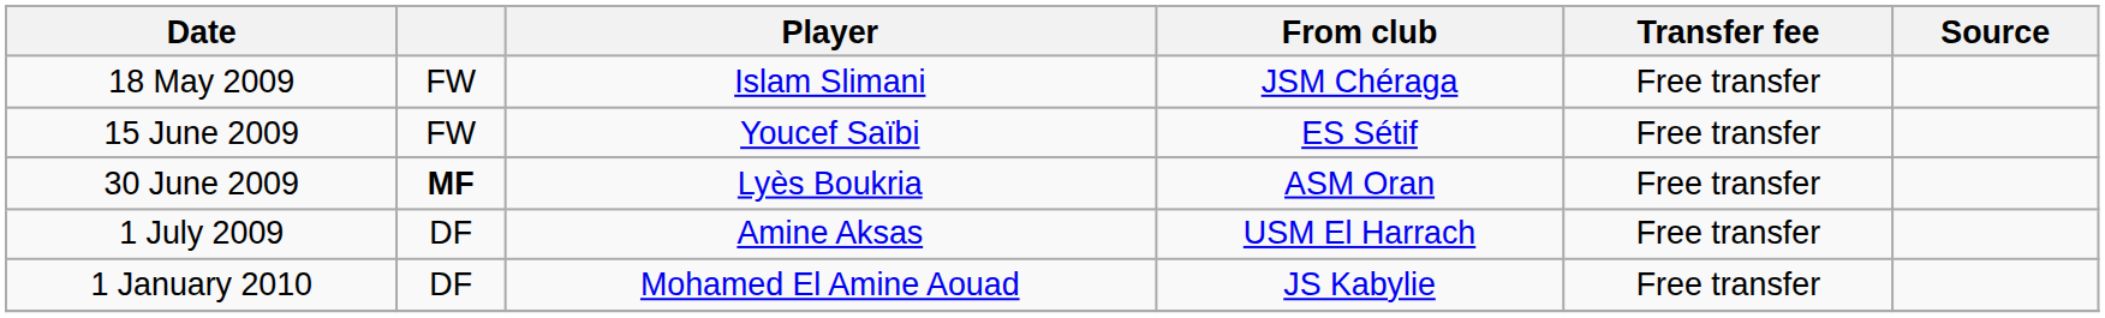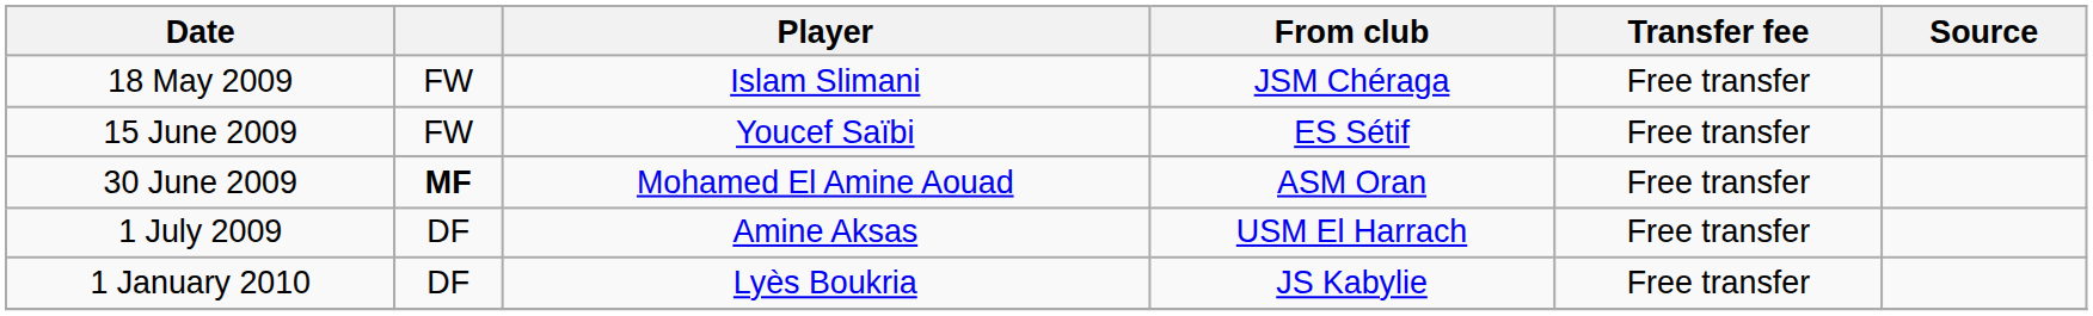30 June 2009 | Player: Lyès Boukria -> Mohamed El Amine Aouad
1 January 2010 | Player: Mohamed El Amine Aouad -> Lyès Boukria
